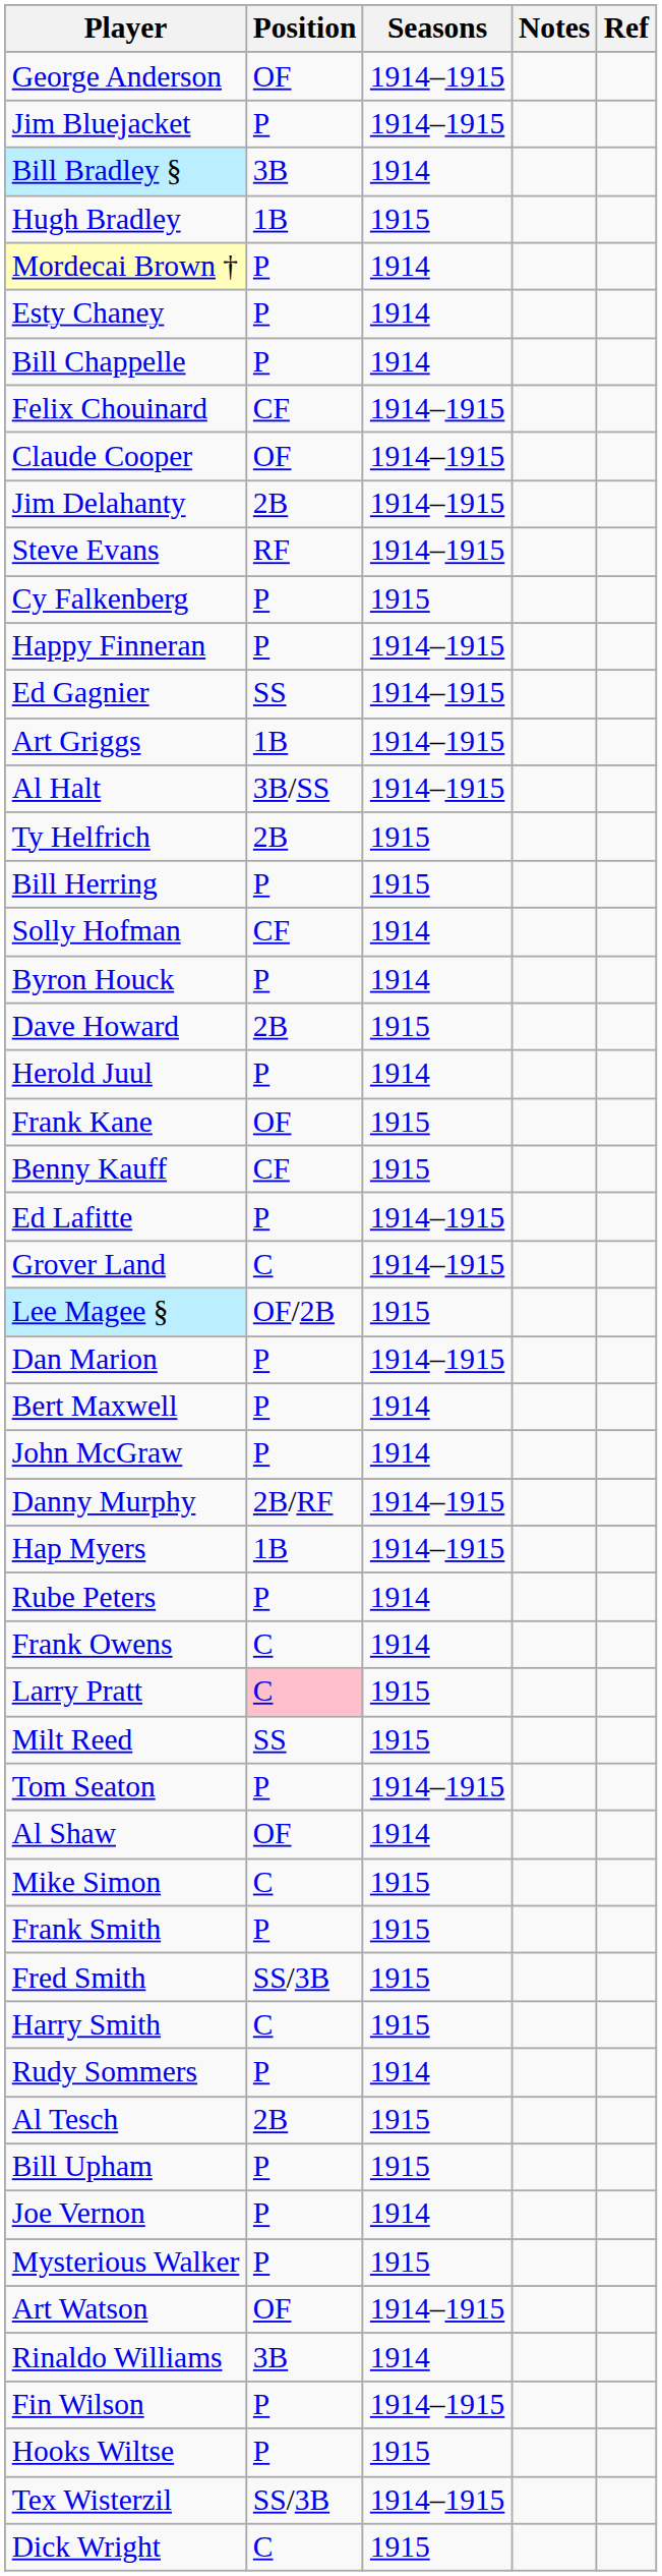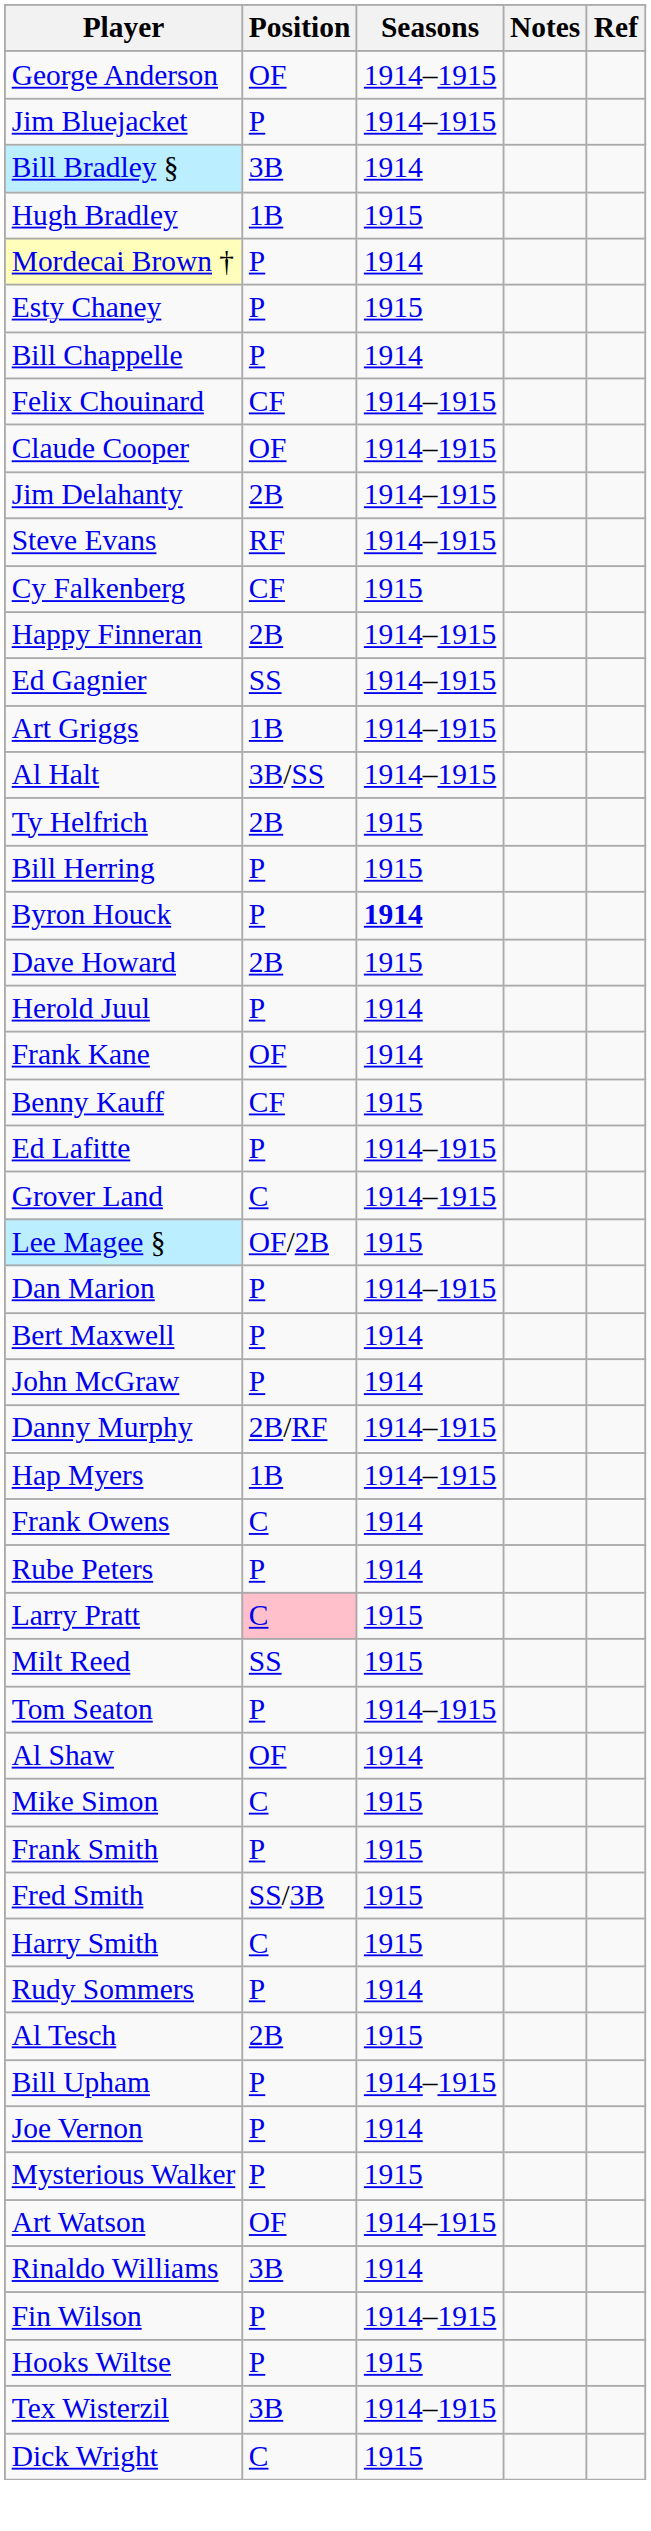Esty Chaney | Seasons: 1914 -> 1915
Cy Falkenberg | Position: P -> CF
Happy Finneran | Position: P -> 2B
- row: Solly Hofman | CF | 1914
Byron Houck | Seasons: normal -> bold
Frank Kane | Seasons: 1915 -> 1914
rows swapped: Frank Owens <-> Rube Peters
Bill Upham | Seasons: 1915 -> 1914–1915
Tex Wisterzil | Position: SS/3B -> 3B
